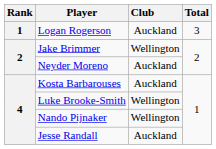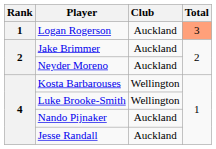Logan Rogerson | Total: no background -> lightsalmon background
Jake Brimmer | Club: Wellington -> Auckland
Kosta Barbarouses | Club: Auckland -> Wellington
Nando Pijnaker | Club: Wellington -> Auckland
